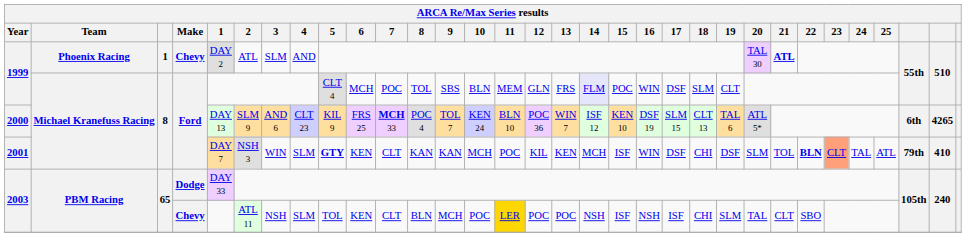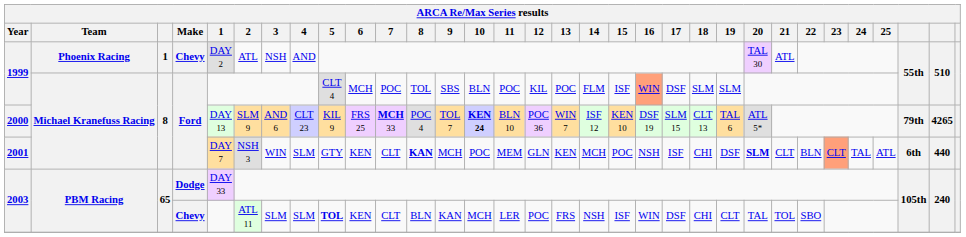1999 / Chevy | 3: SLM -> NSH
1999 / Chevy | 21: bold -> normal
1999 / Ford | 11: MEM -> POC
1999 / Ford | 12: GLN -> KIL
1999 / Ford | 13: FRS -> POC
1999 / Ford | 14: lavender background -> no background
1999 / Ford | 15: POC -> ISF
1999 / Ford | 16: no background -> lightsalmon background
1999 / Ford | 19: CLT -> SLM
2000 | 10: normal -> bold
2000 | column 30: 6th -> 79th
2001 | 5: bold -> normal
2001 | 8: normal -> bold
2001 | 9: KAN -> MCH
2001 | 10: MCH -> POC
2001 | 11: POC -> MEM
2001 | 12: KIL -> GLN
2001 | 15: ISF -> POC
2001 | 16: WIN -> NSH
2001 | 17: DSF -> ISF
2001 | 20: normal -> bold
2001 | 21: TOL -> CLT
2001 | 22: bold -> normal
2001 | column 30: 79th -> 6th
2001 | column 31: 410 -> 440
2003 / Chevy | 3: NSH -> SLM
2003 / Chevy | 5: normal -> bold
2003 / Chevy | 9: MCH -> KAN
2003 / Chevy | 10: POC -> MCH
2003 / Chevy | 11: gold background -> no background
2003 / Chevy | 13: POC -> FRS
2003 / Chevy | 16: NSH -> WIN
2003 / Chevy | 17: ISF -> DSF
2003 / Chevy | 19: SLM -> CLT
2003 / Chevy | 21: CLT -> TOL
